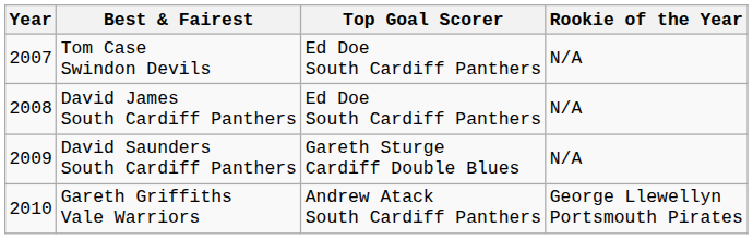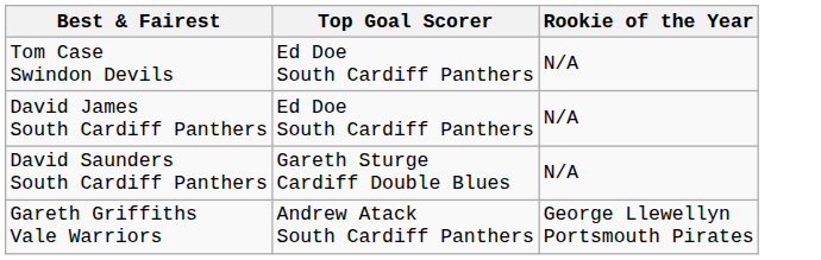- column: Year | 2007 | 2008 | 2009 | 2010
